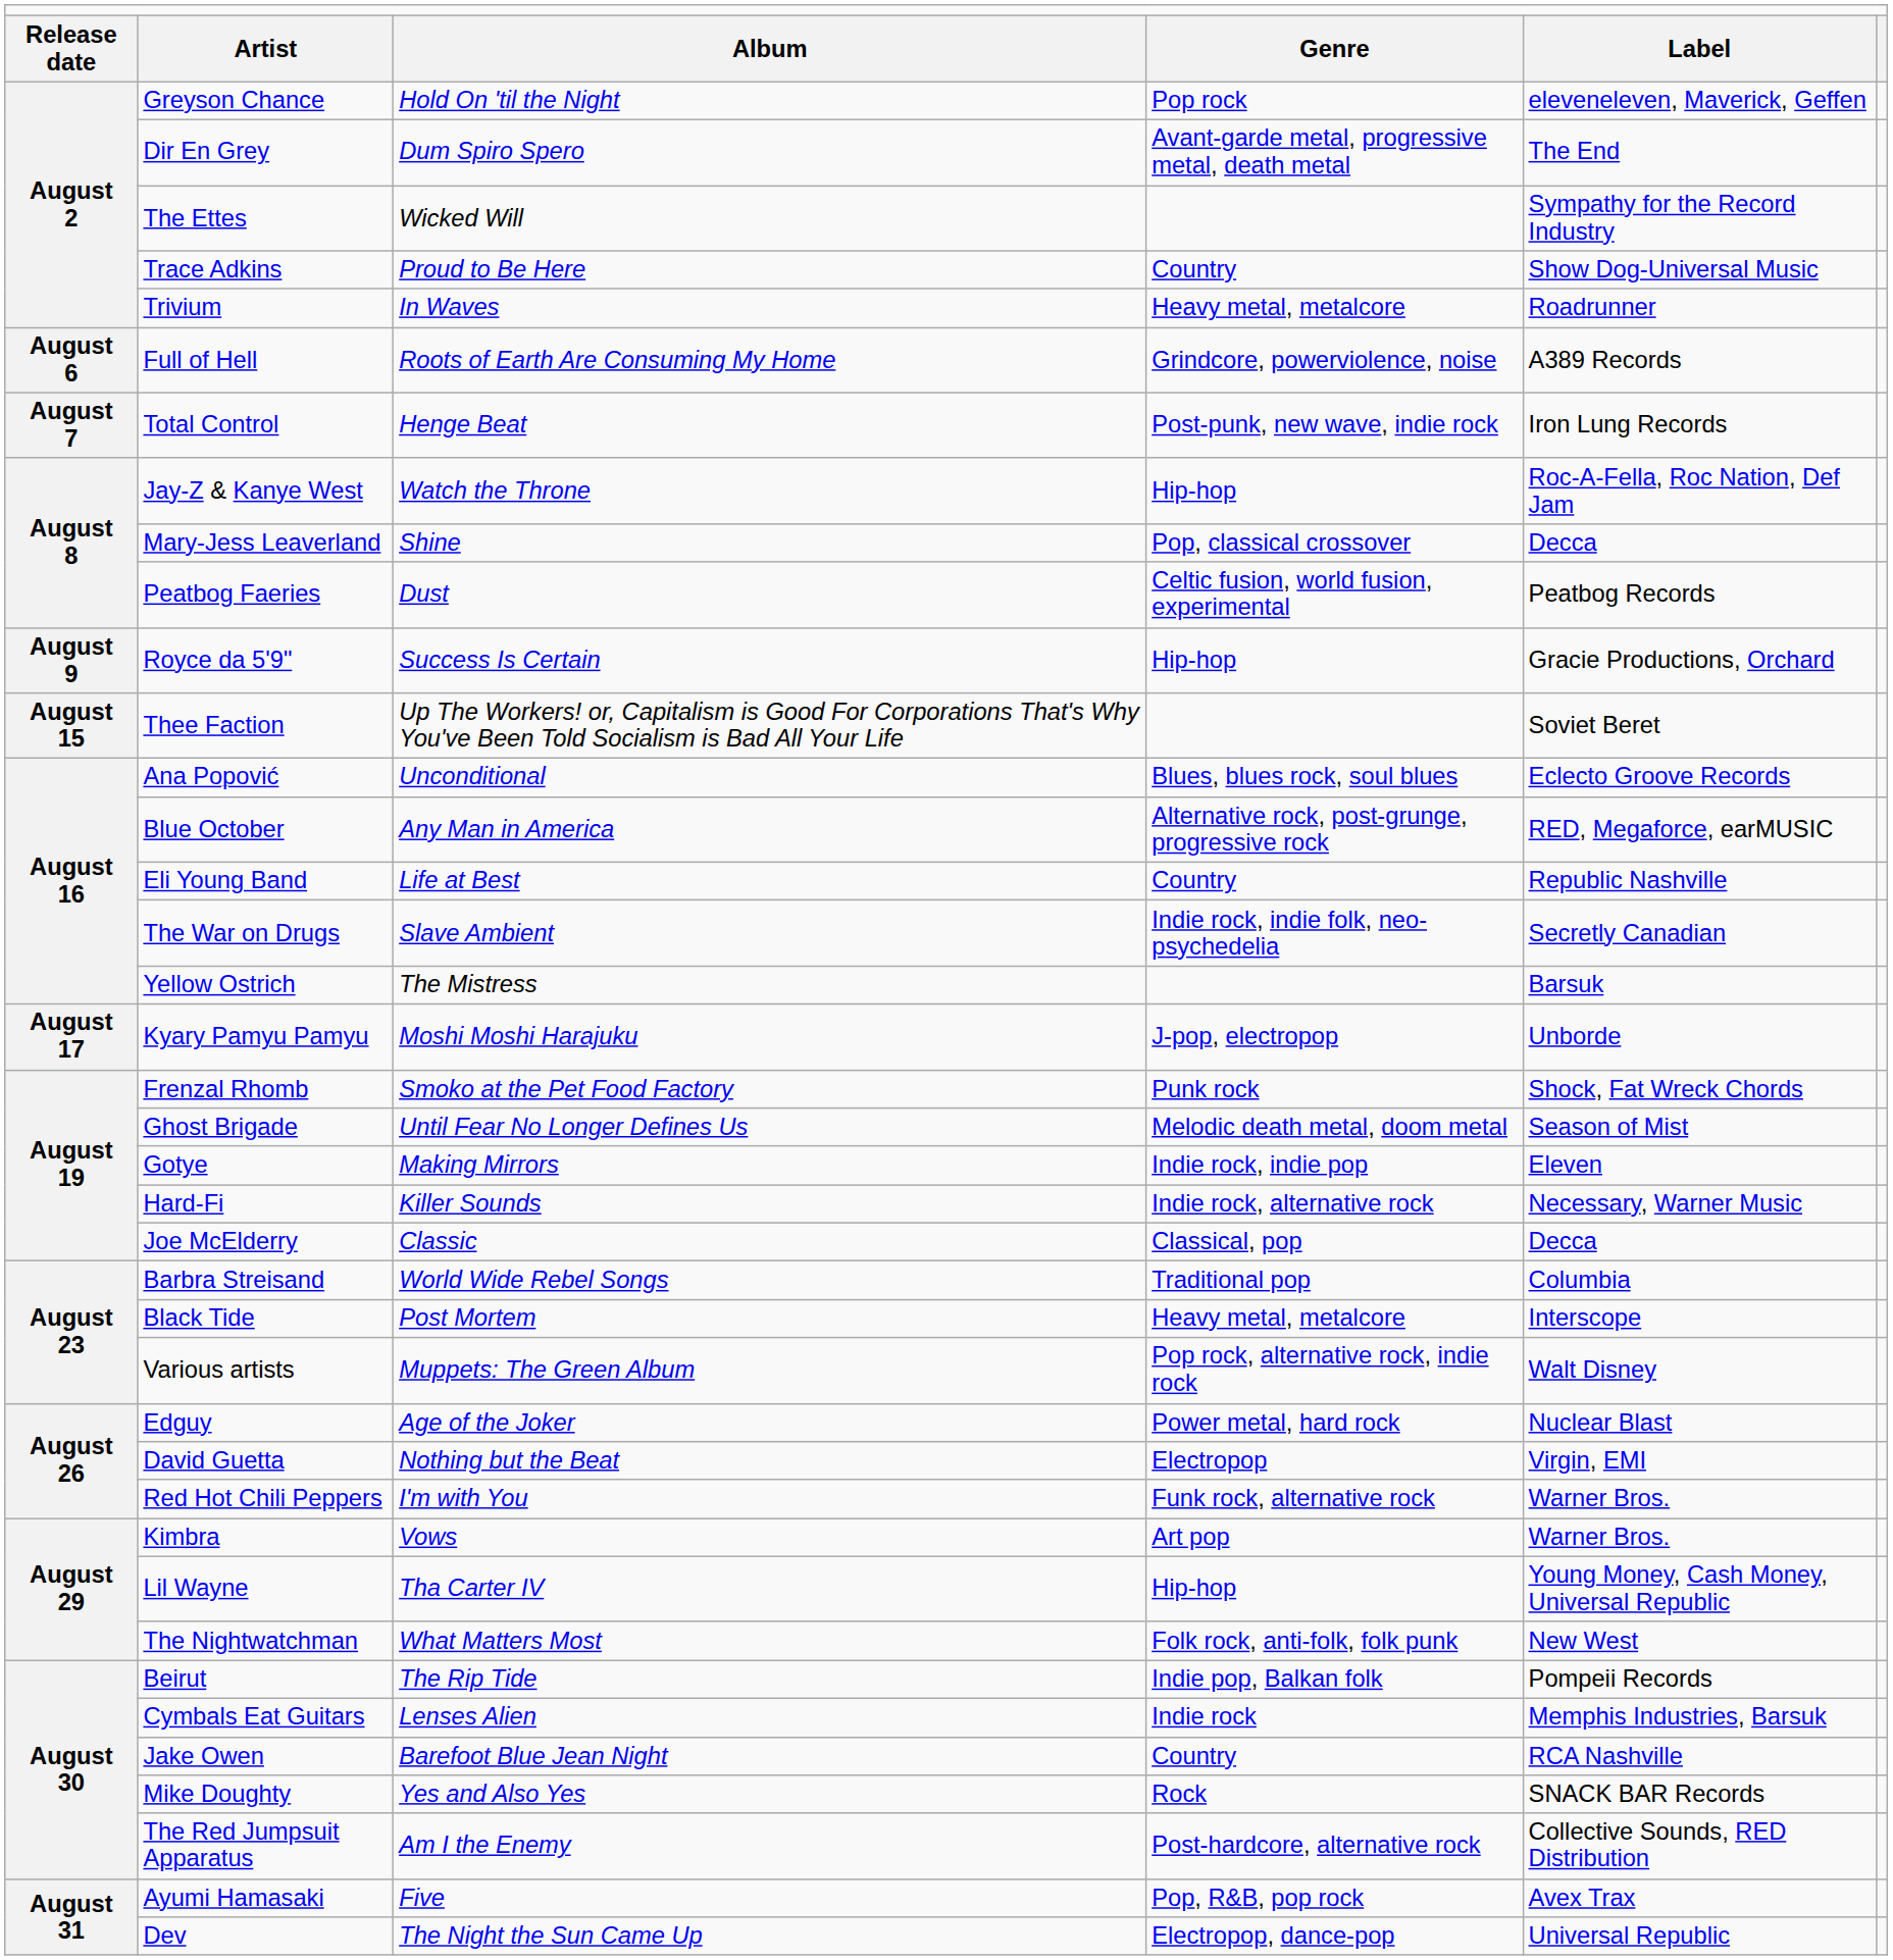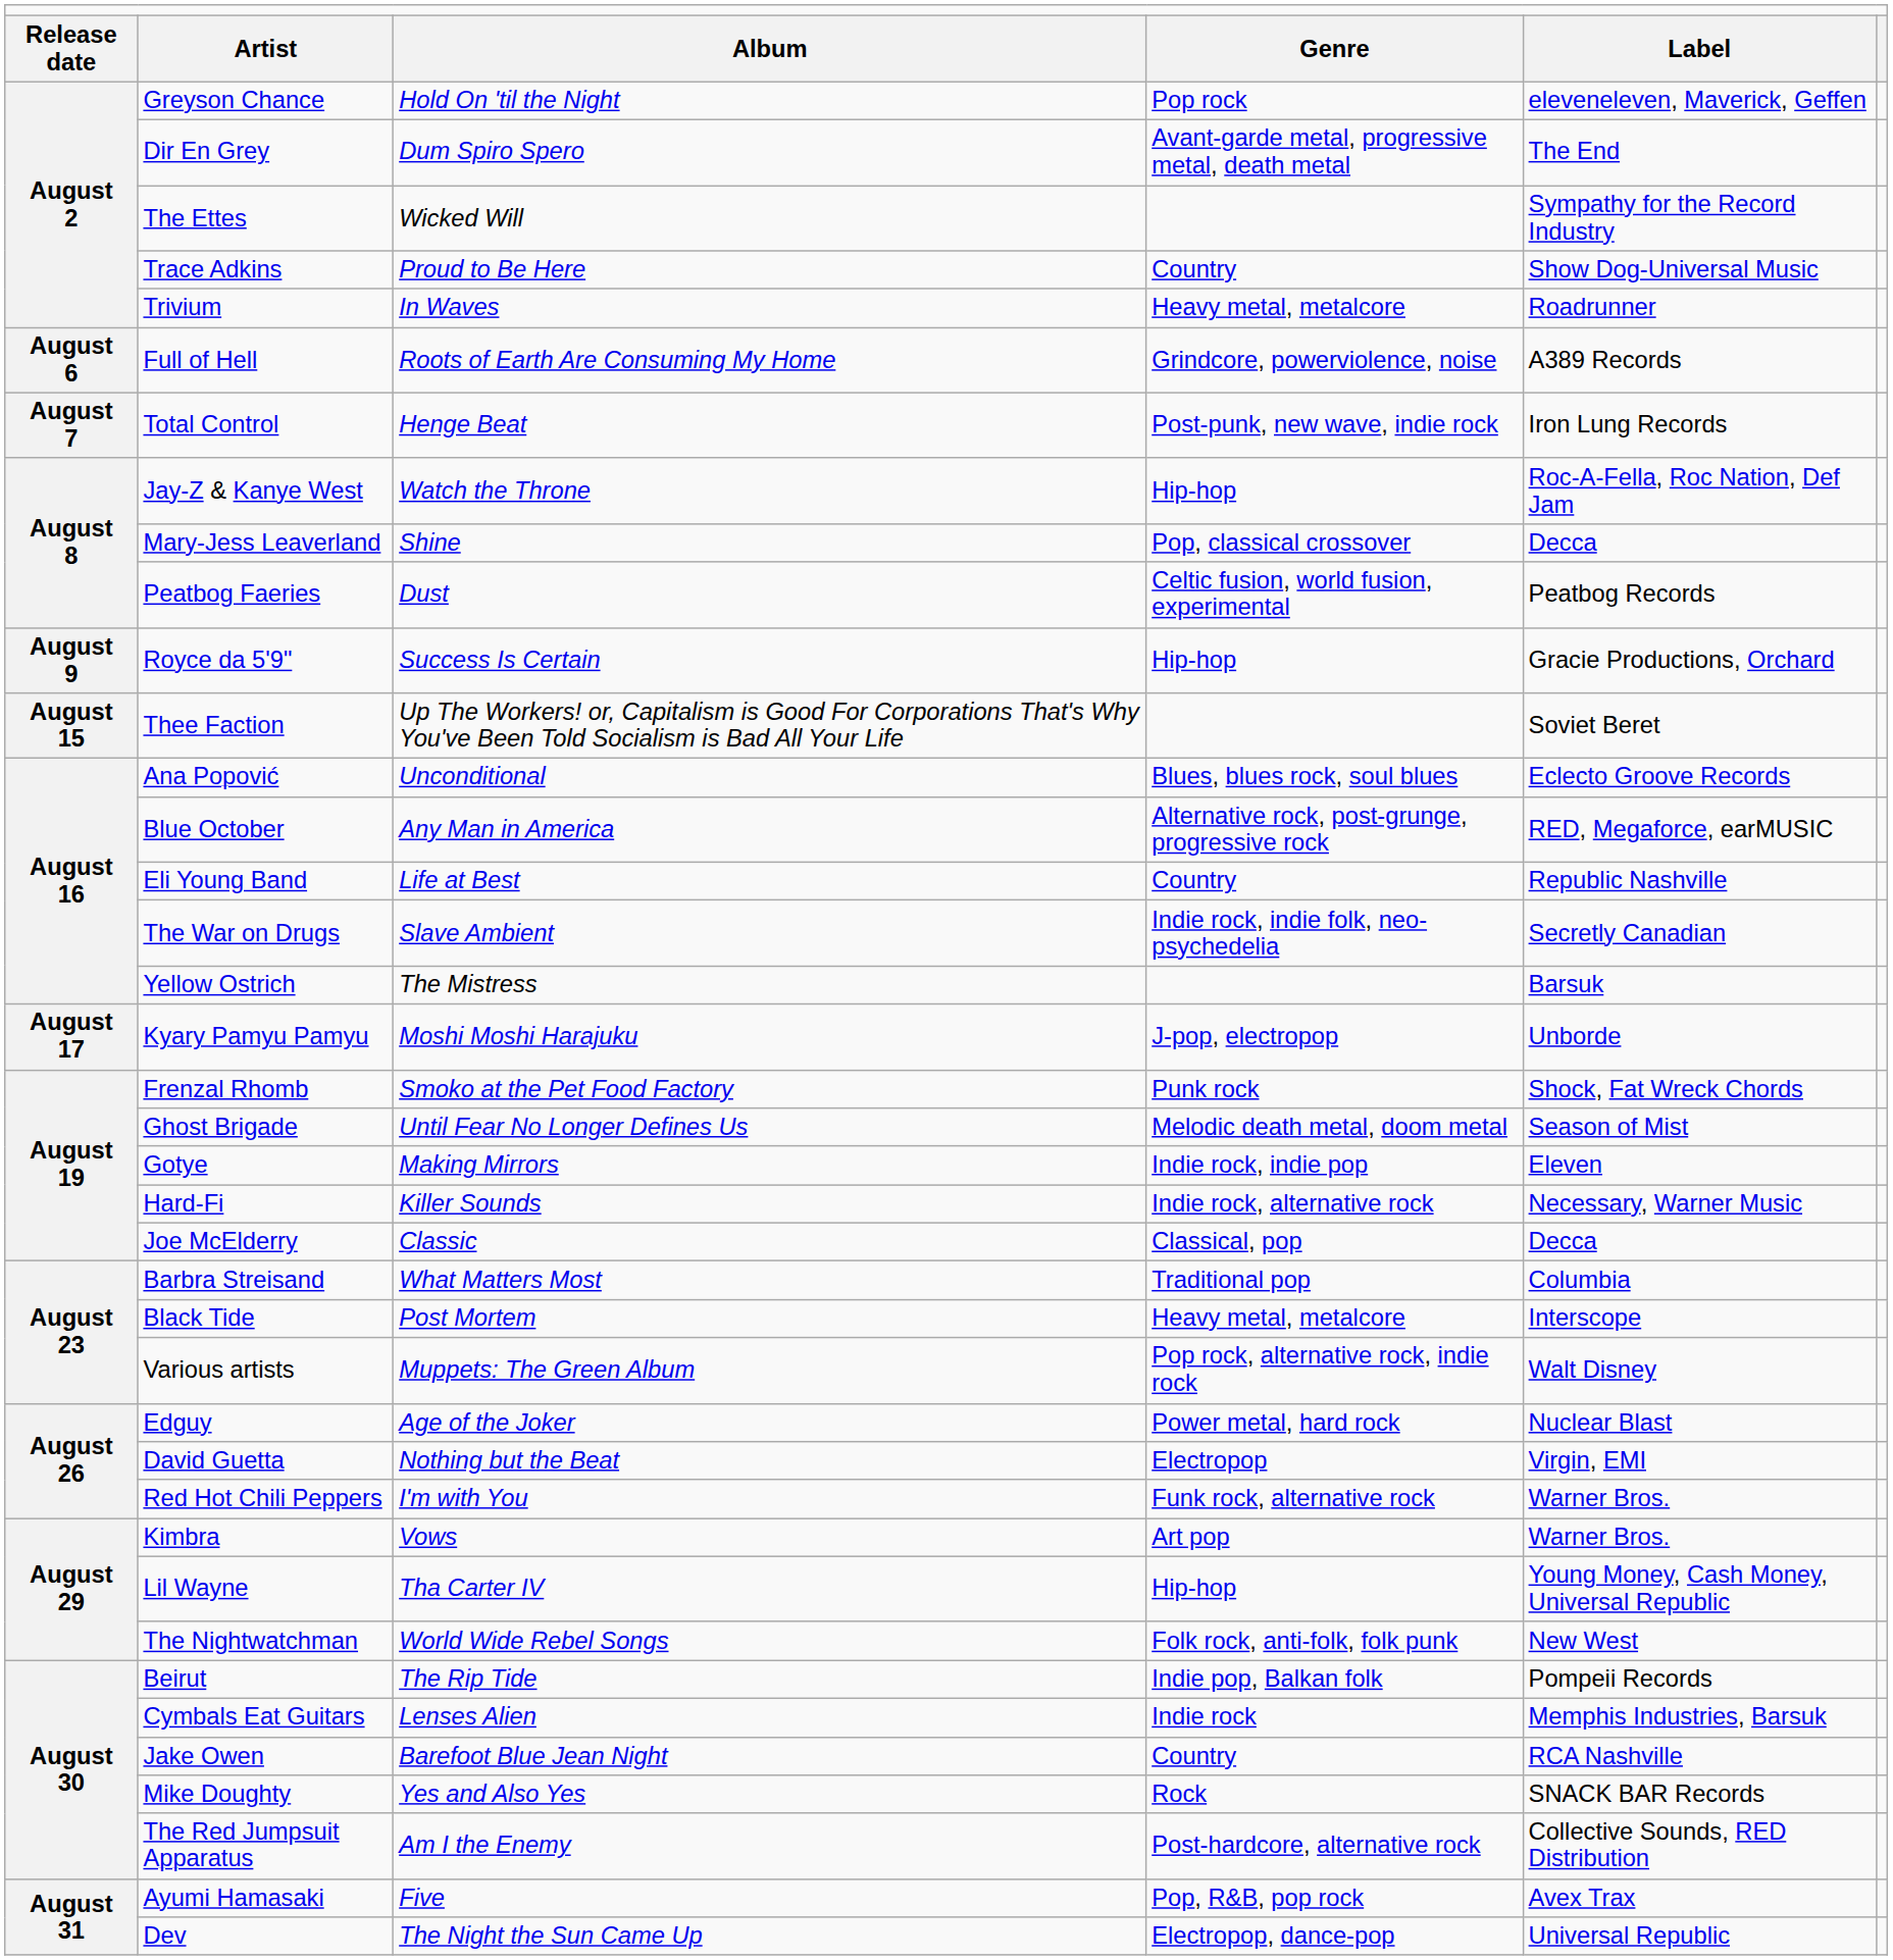Barbra Streisand | column 3: World Wide Rebel Songs -> What Matters Most
The Nightwatchman | column 3: What Matters Most -> World Wide Rebel Songs
